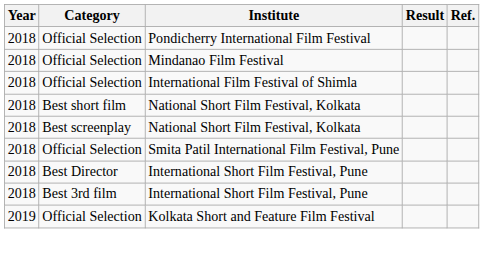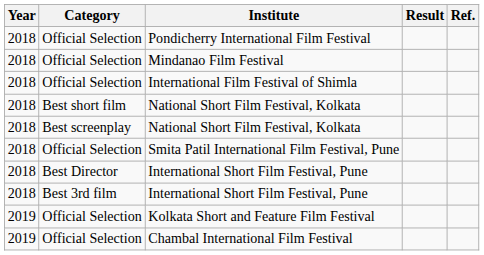+ row: 2019 | Official Selection | Chambal International Film Festival
